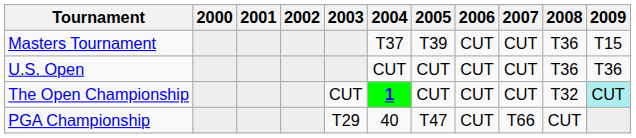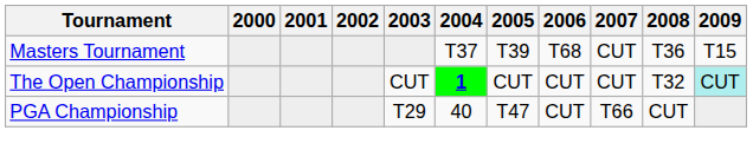Masters Tournament | 2006: CUT -> T68
- row: U.S. Open | CUT | CUT | CUT | CUT | T36 | T36
